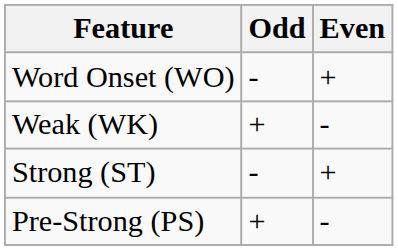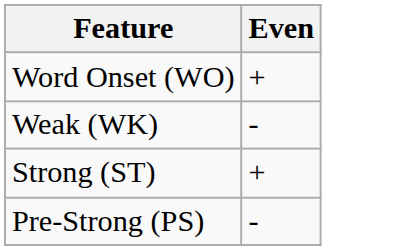- column: Odd | - | + | - | +
